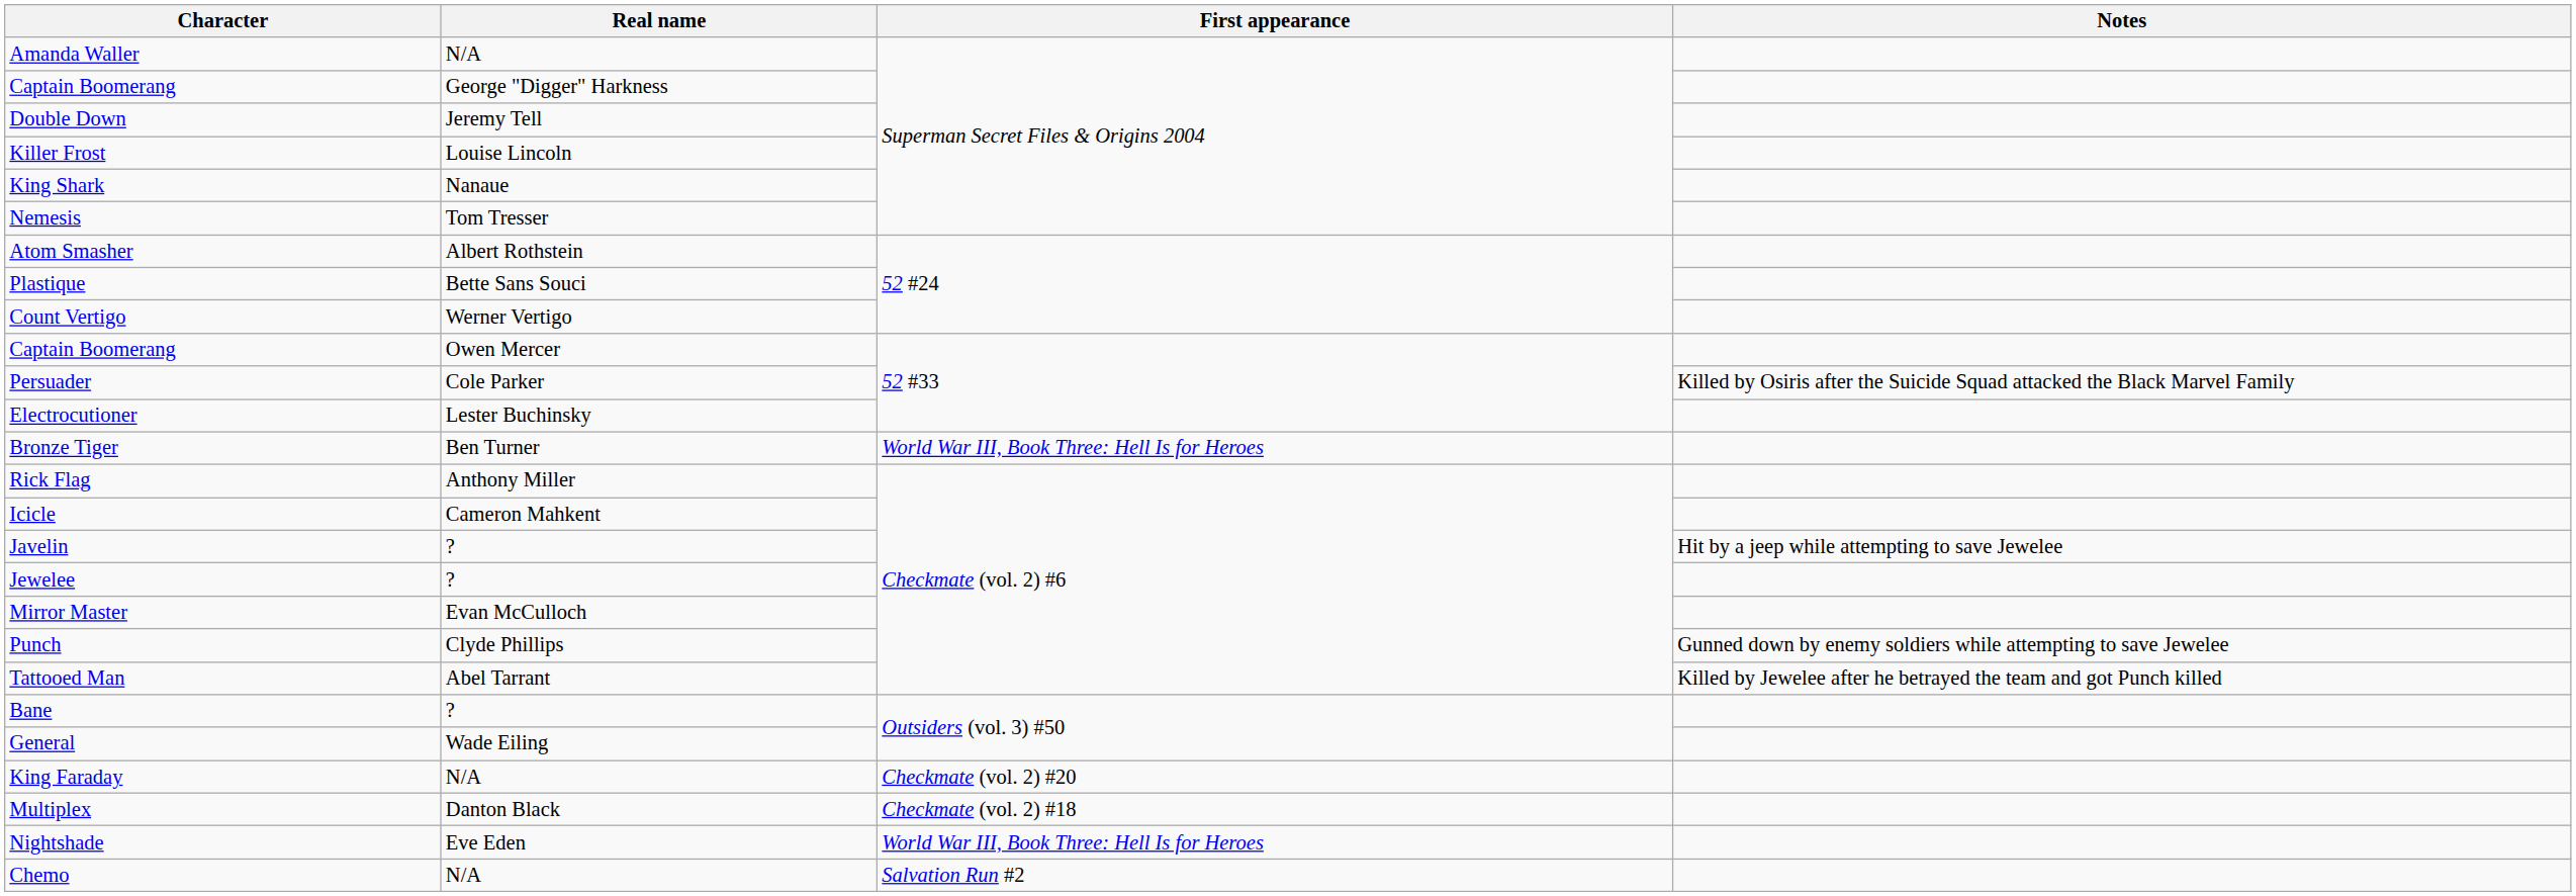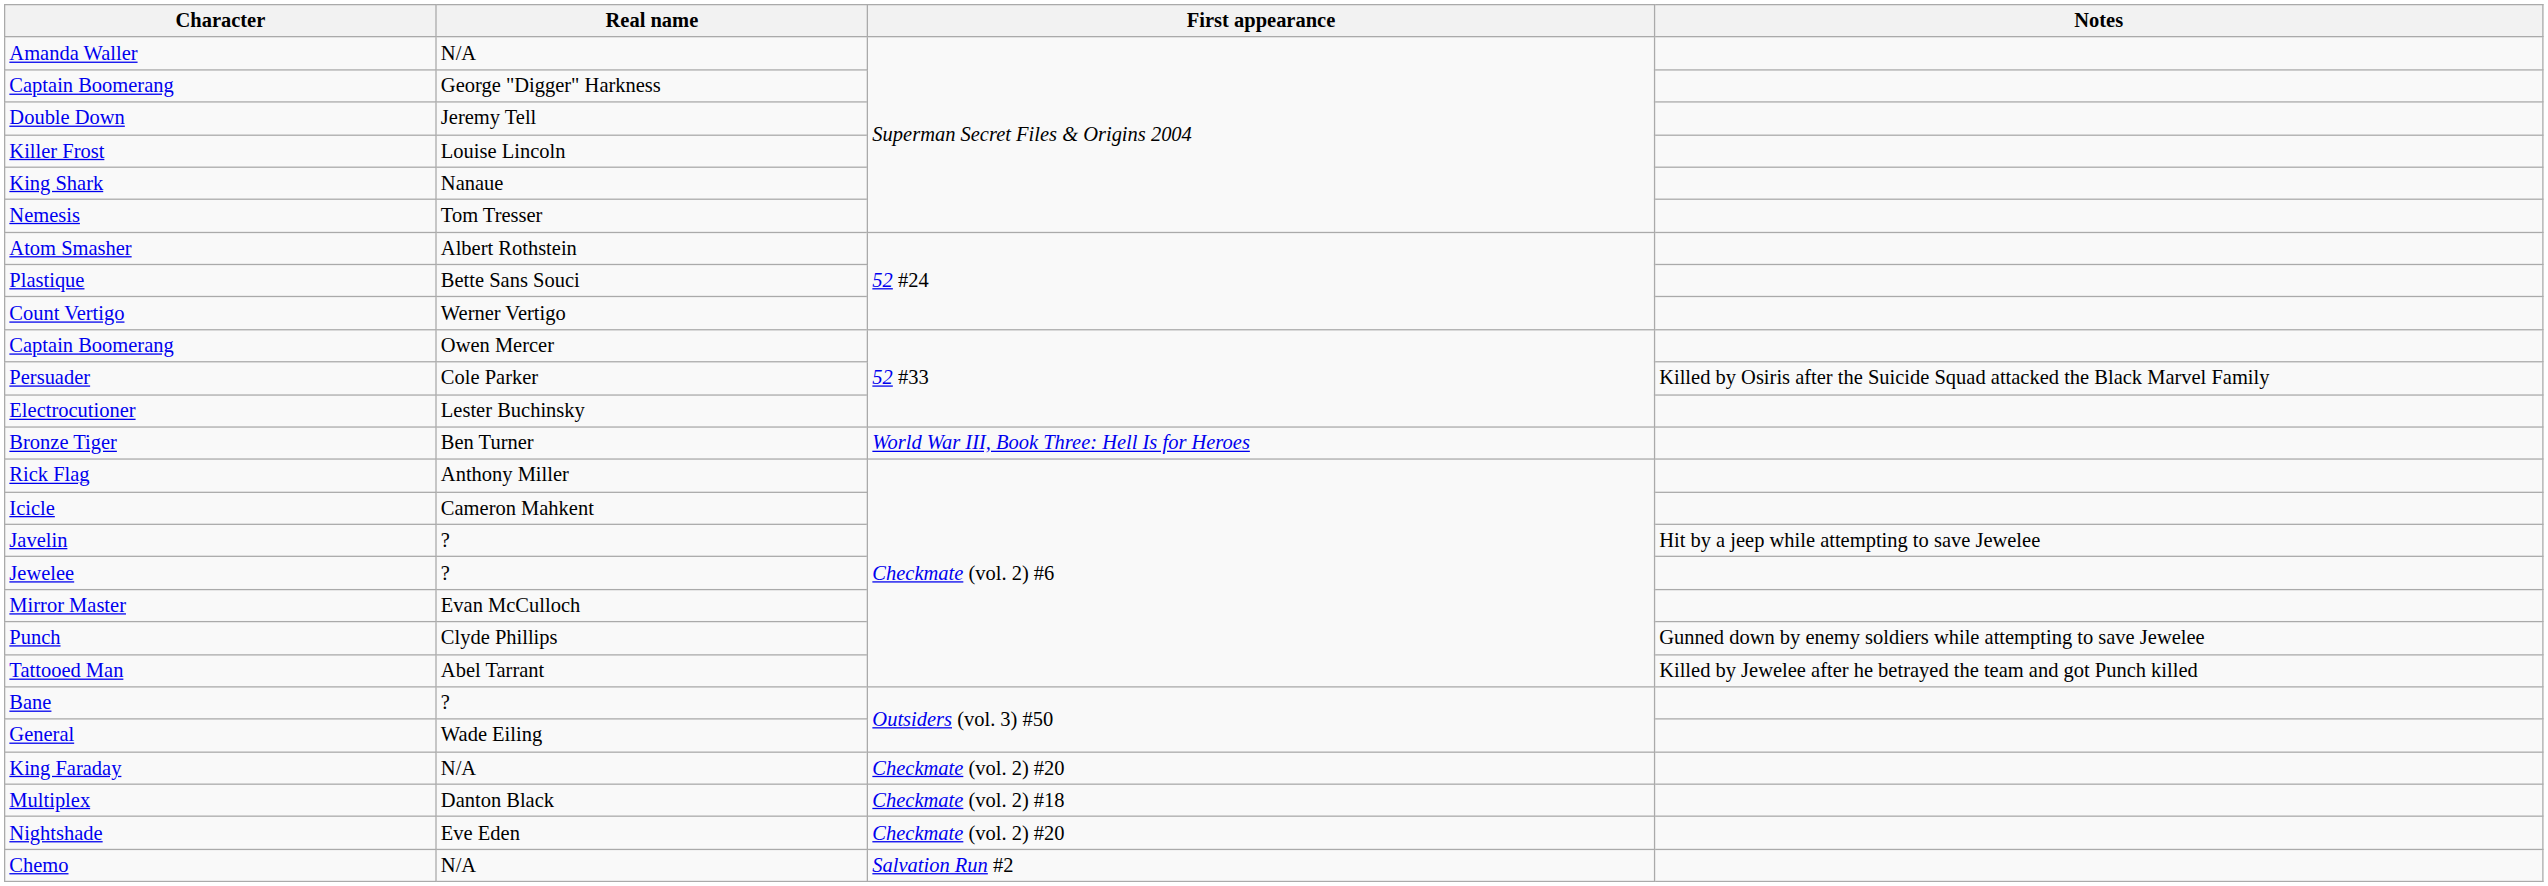Nightshade | First appearance: World War III, Book Three: Hell Is for Heroes -> Checkmate (vol. 2) #20
